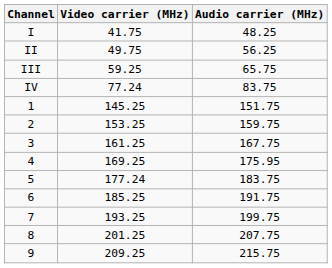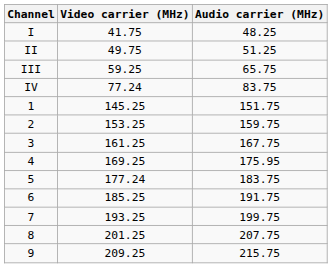II | Audio carrier (MHz): 56.25 -> 51.25
